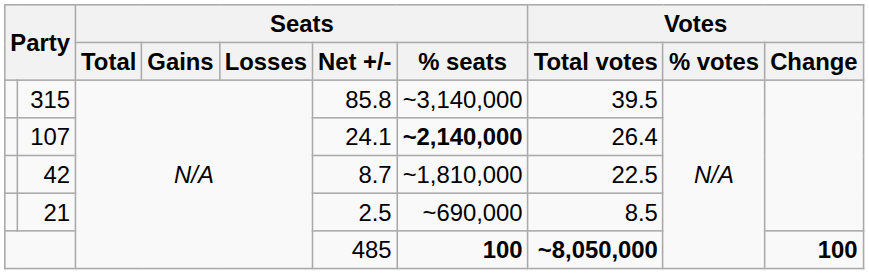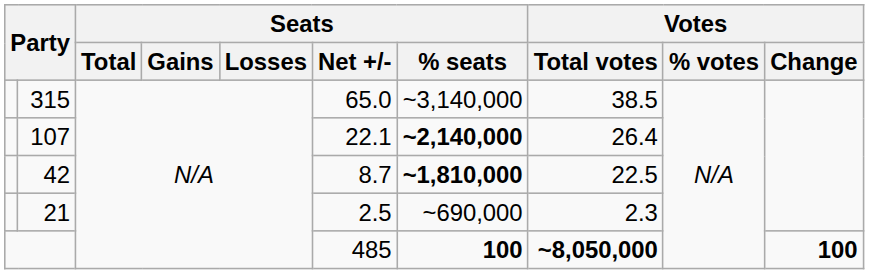315 | Seats / Net +/-: 85.8 -> 65.0
315 | Votes / Total votes: 39.5 -> 38.5
107 | Seats / Net +/-: 24.1 -> 22.1
42 | Seats / % seats: normal -> bold
21 | Votes / Total votes: 8.5 -> 2.3
